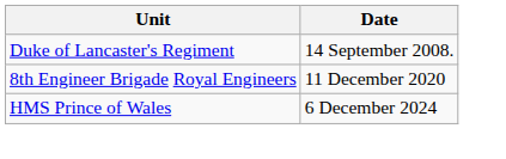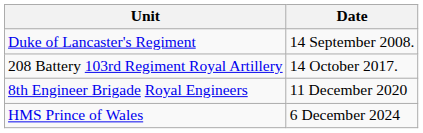+ row: 208 Battery 103rd Regiment Royal Artillery | 14 October 2017.
